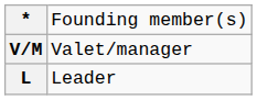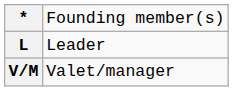rows swapped: L <-> V/M
